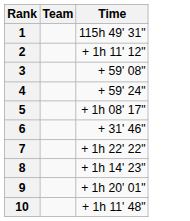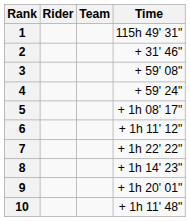+ column: Rider
2 | Time: + 1h 11' 12" -> + 31' 46"
6 | Time: + 31' 46" -> + 1h 11' 12"
